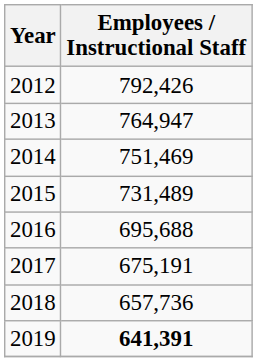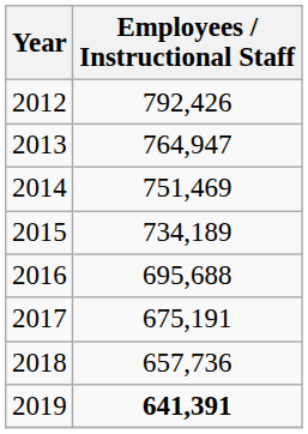2015 | Employees / Instructional Staff: 731,489 -> 734,189
